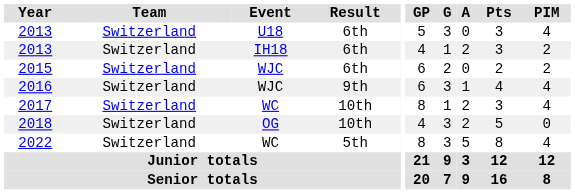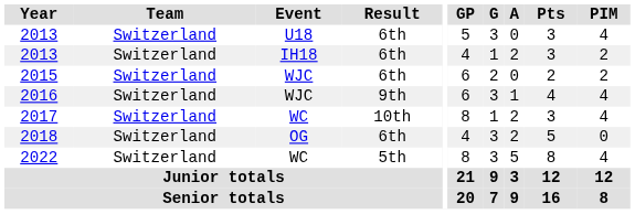2018 | Result: 10th -> 6th
